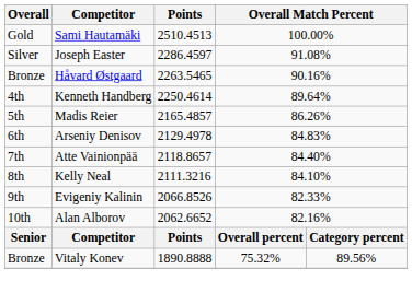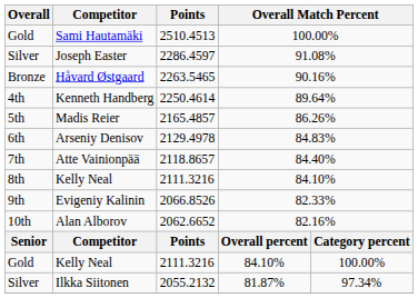+ row: Gold | Kelly Neal | 2111.3216 | 84.10% | 100.00%
+ row: Silver | Ilkka Siitonen | 2055.2132 | 81.87% | 97.34%
- row: Bronze | Vitaly Konev | 1890.8888 | 75.32% | 89.56%
